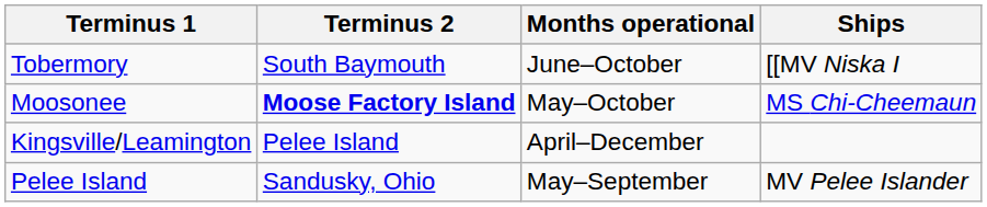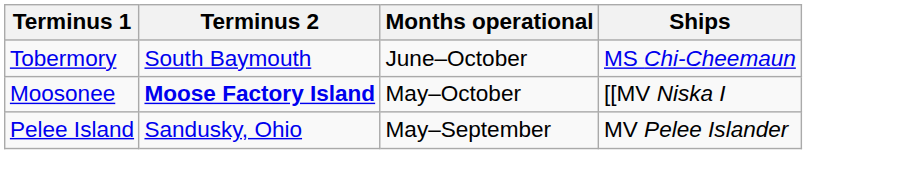Tobermory | Ships: [[MV Niska I -> MS Chi-Cheemaun
Moosonee | Ships: MS Chi-Cheemaun -> [[MV Niska I
- row: Kingsville/Leamington | Pelee Island | April–December
